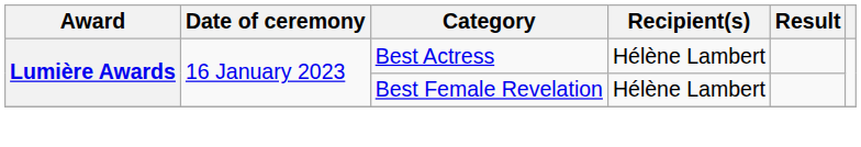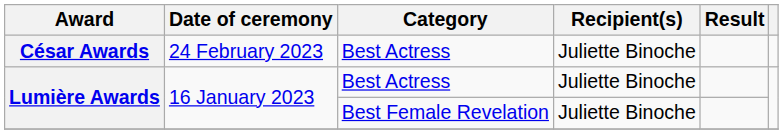+ row: César Awards | 24 February 2023 | Best Actress | Juliette Binoche
Lumière Awards / Best Actress | Recipient(s): Hélène Lambert -> Juliette Binoche
Lumière Awards / Best Female Revelation | Recipient(s): Hélène Lambert -> Juliette Binoche
